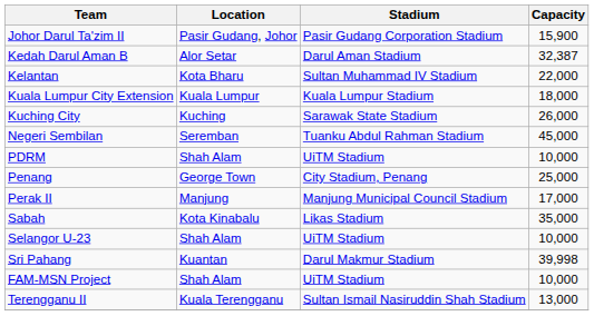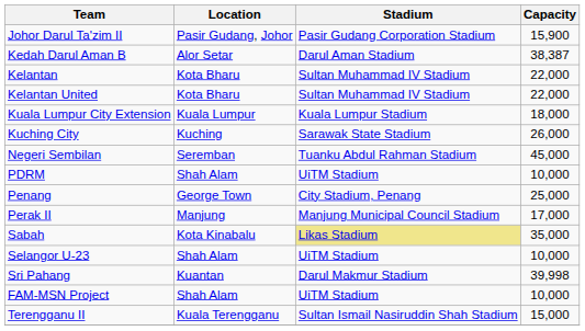Kedah Darul Aman B | Capacity: 32,387 -> 38,387
+ row: Kelantan United | Kota Bharu | Sultan Muhammad IV Stadium | 22,000
Sabah | Stadium: no background -> khaki background
Terengganu II | Capacity: 13,000 -> 15,000
